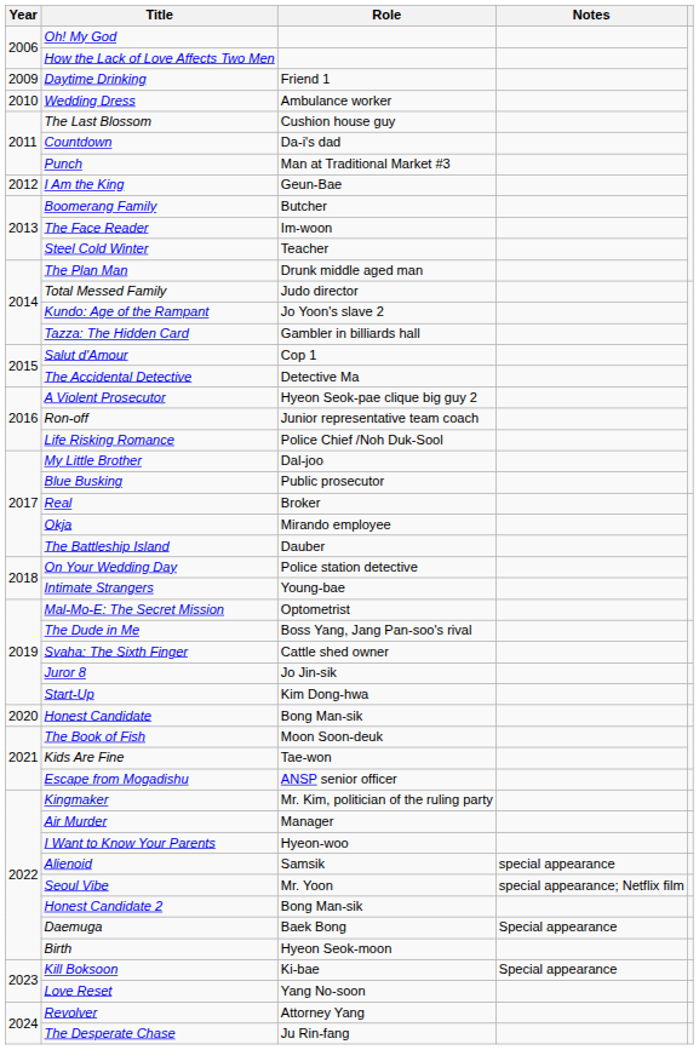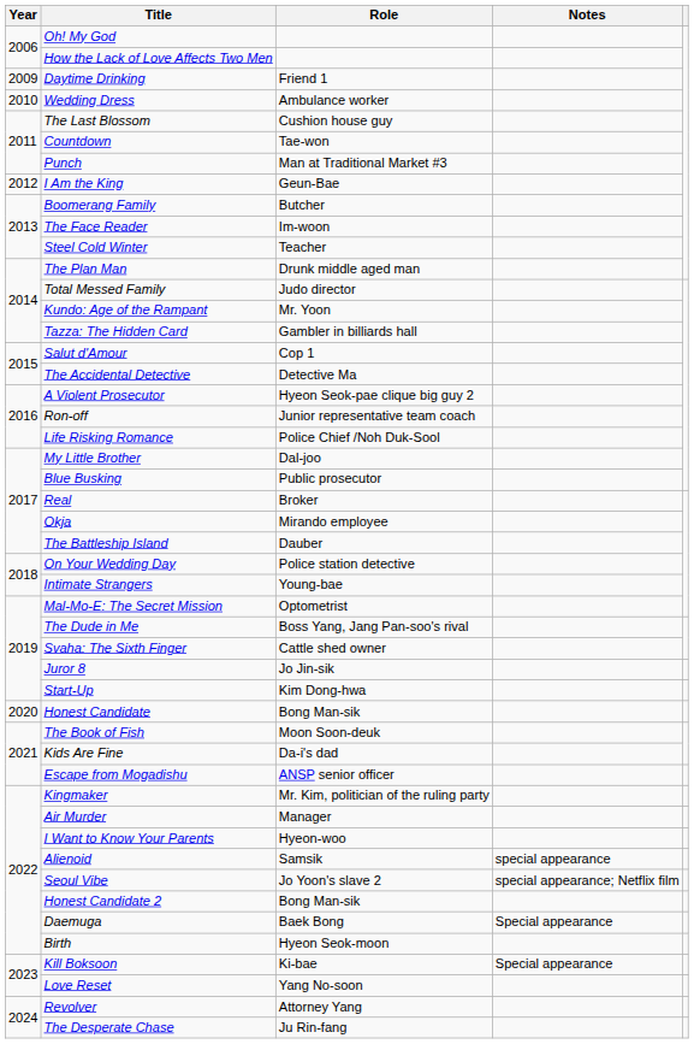Countdown | Role: Da-i's dad -> Tae-won
Kundo: Age of the Rampant | Role: Jo Yoon's slave 2 -> Mr. Yoon
Kids Are Fine | Role: Tae-won -> Da-i's dad
Seoul Vibe | Role: Mr. Yoon -> Jo Yoon's slave 2
